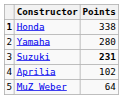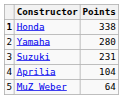Suzuki | Points: bold -> normal
Aprilia | Points: 102 -> 104
